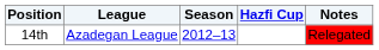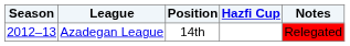columns swapped: Season <-> Position
